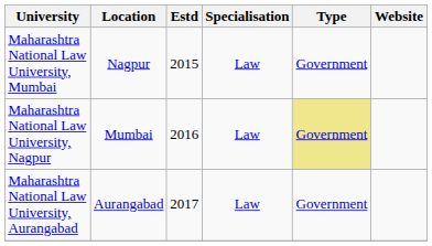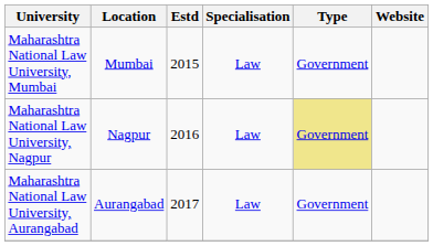Maharashtra National Law University, Mumbai | Location: Nagpur -> Mumbai
Maharashtra National Law University, Nagpur | Location: Mumbai -> Nagpur
